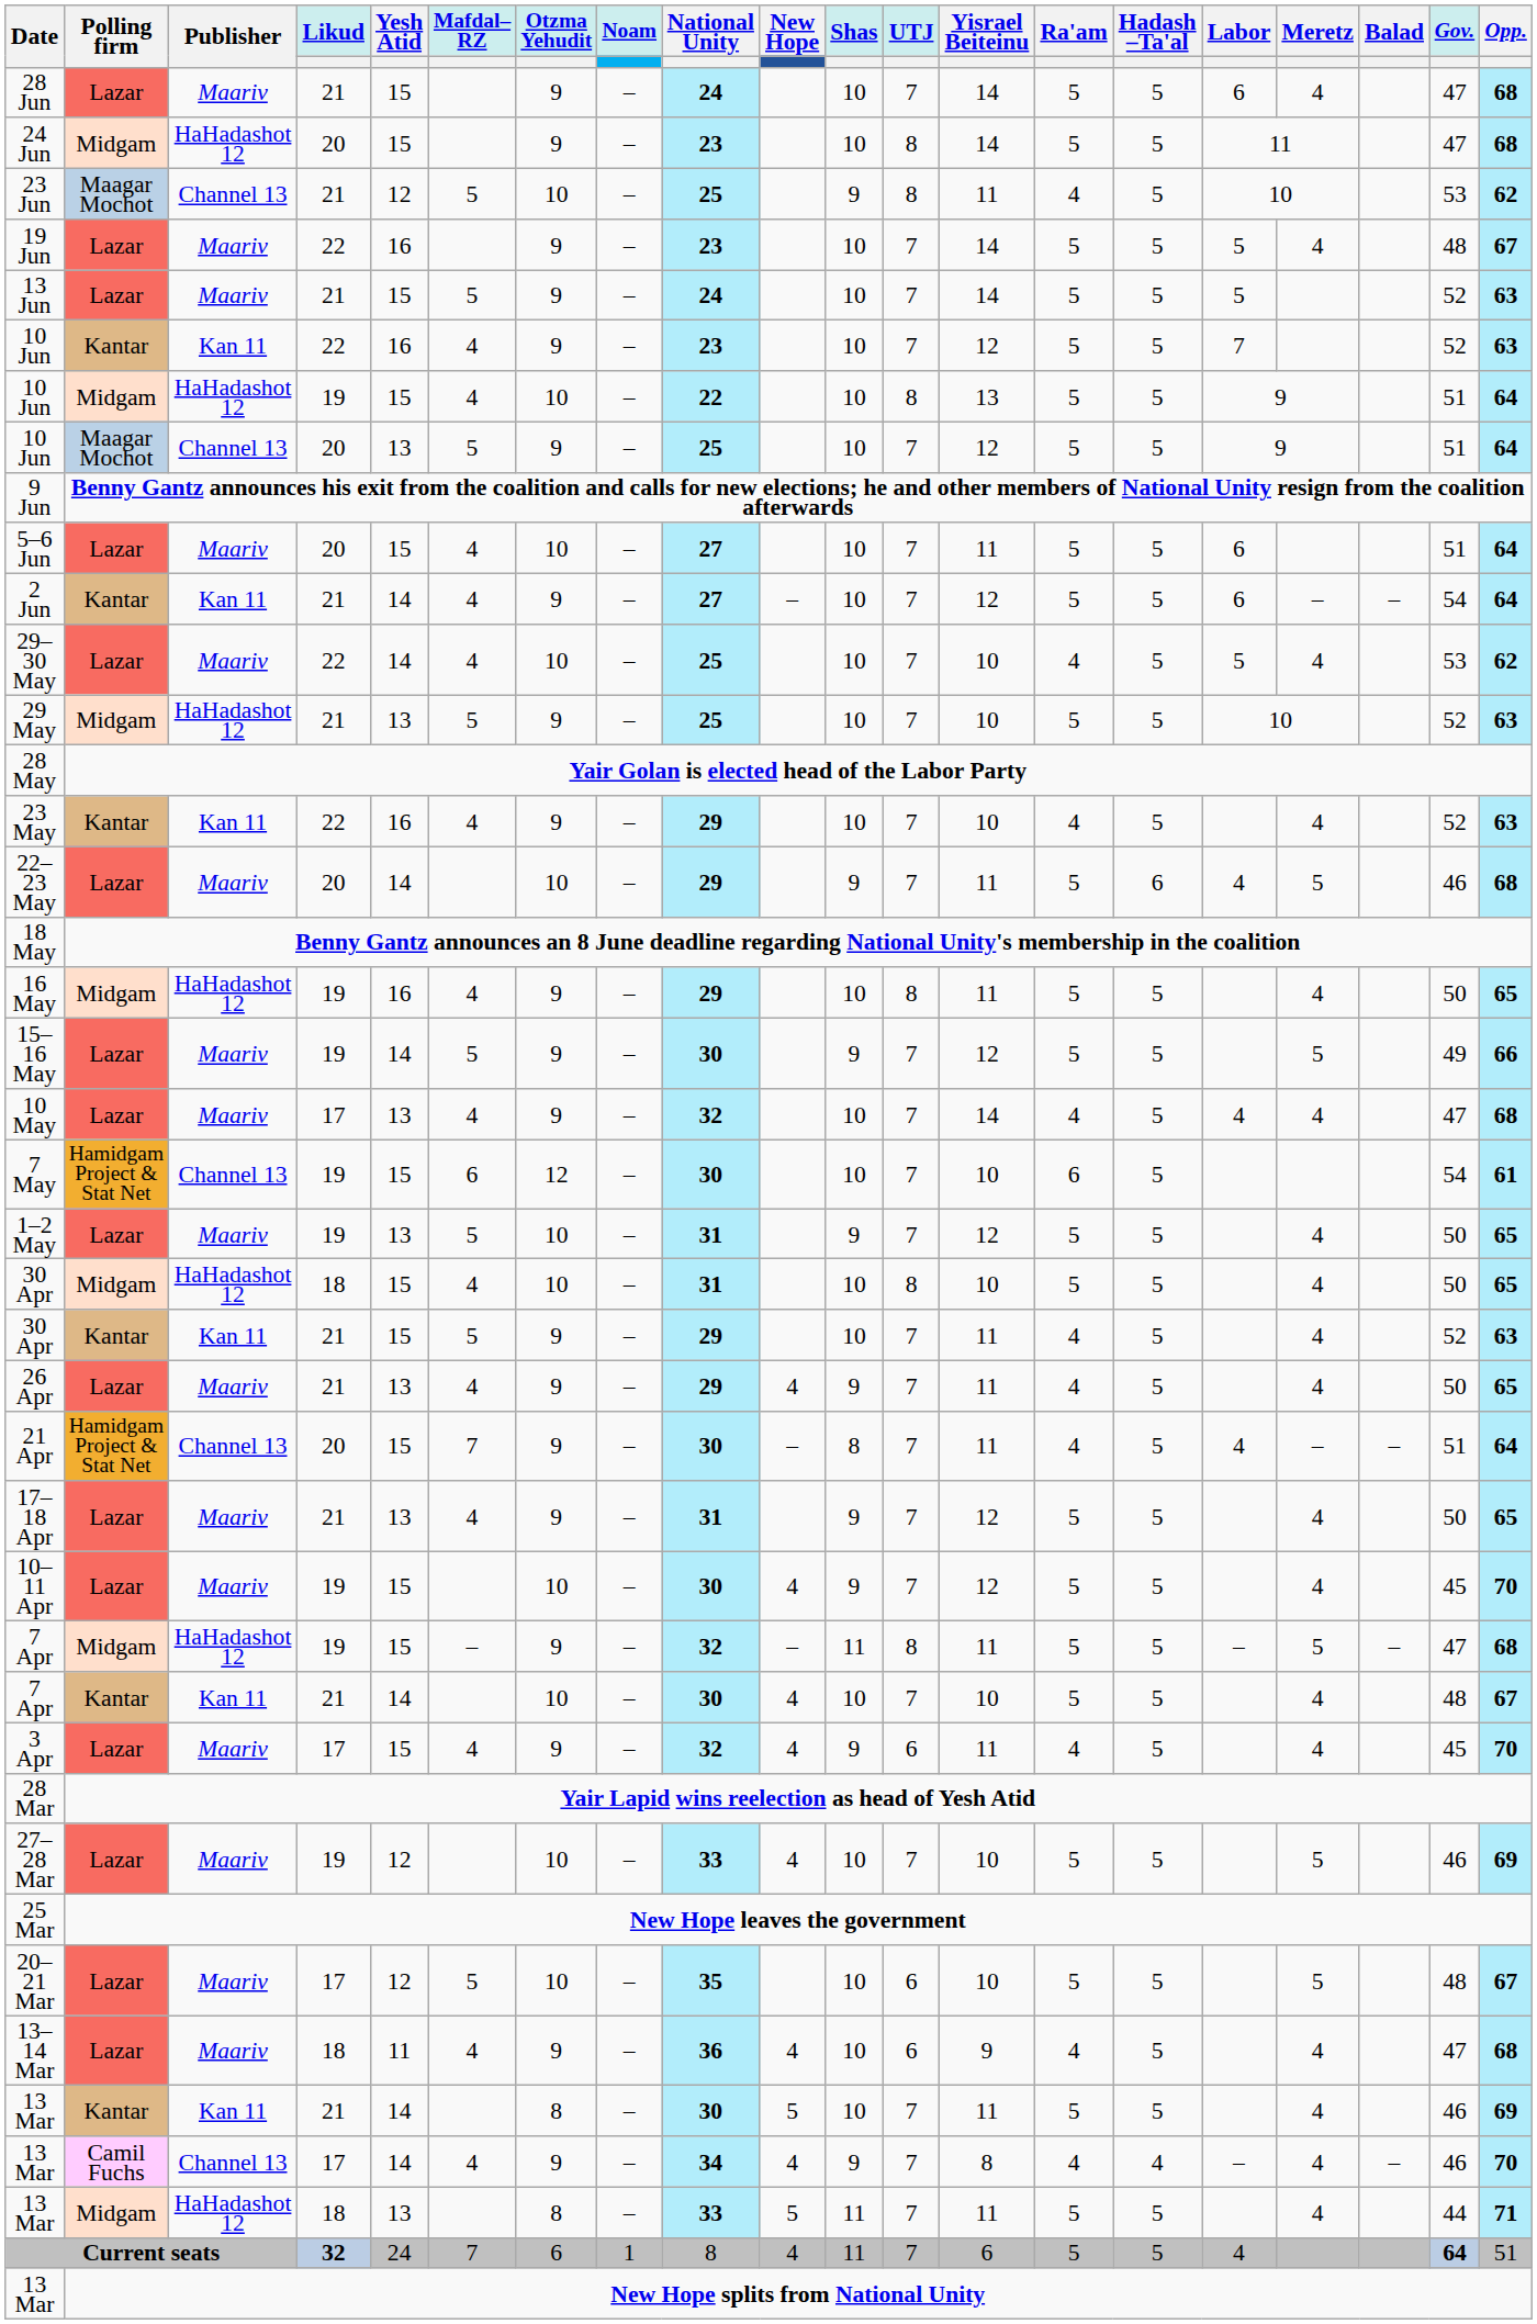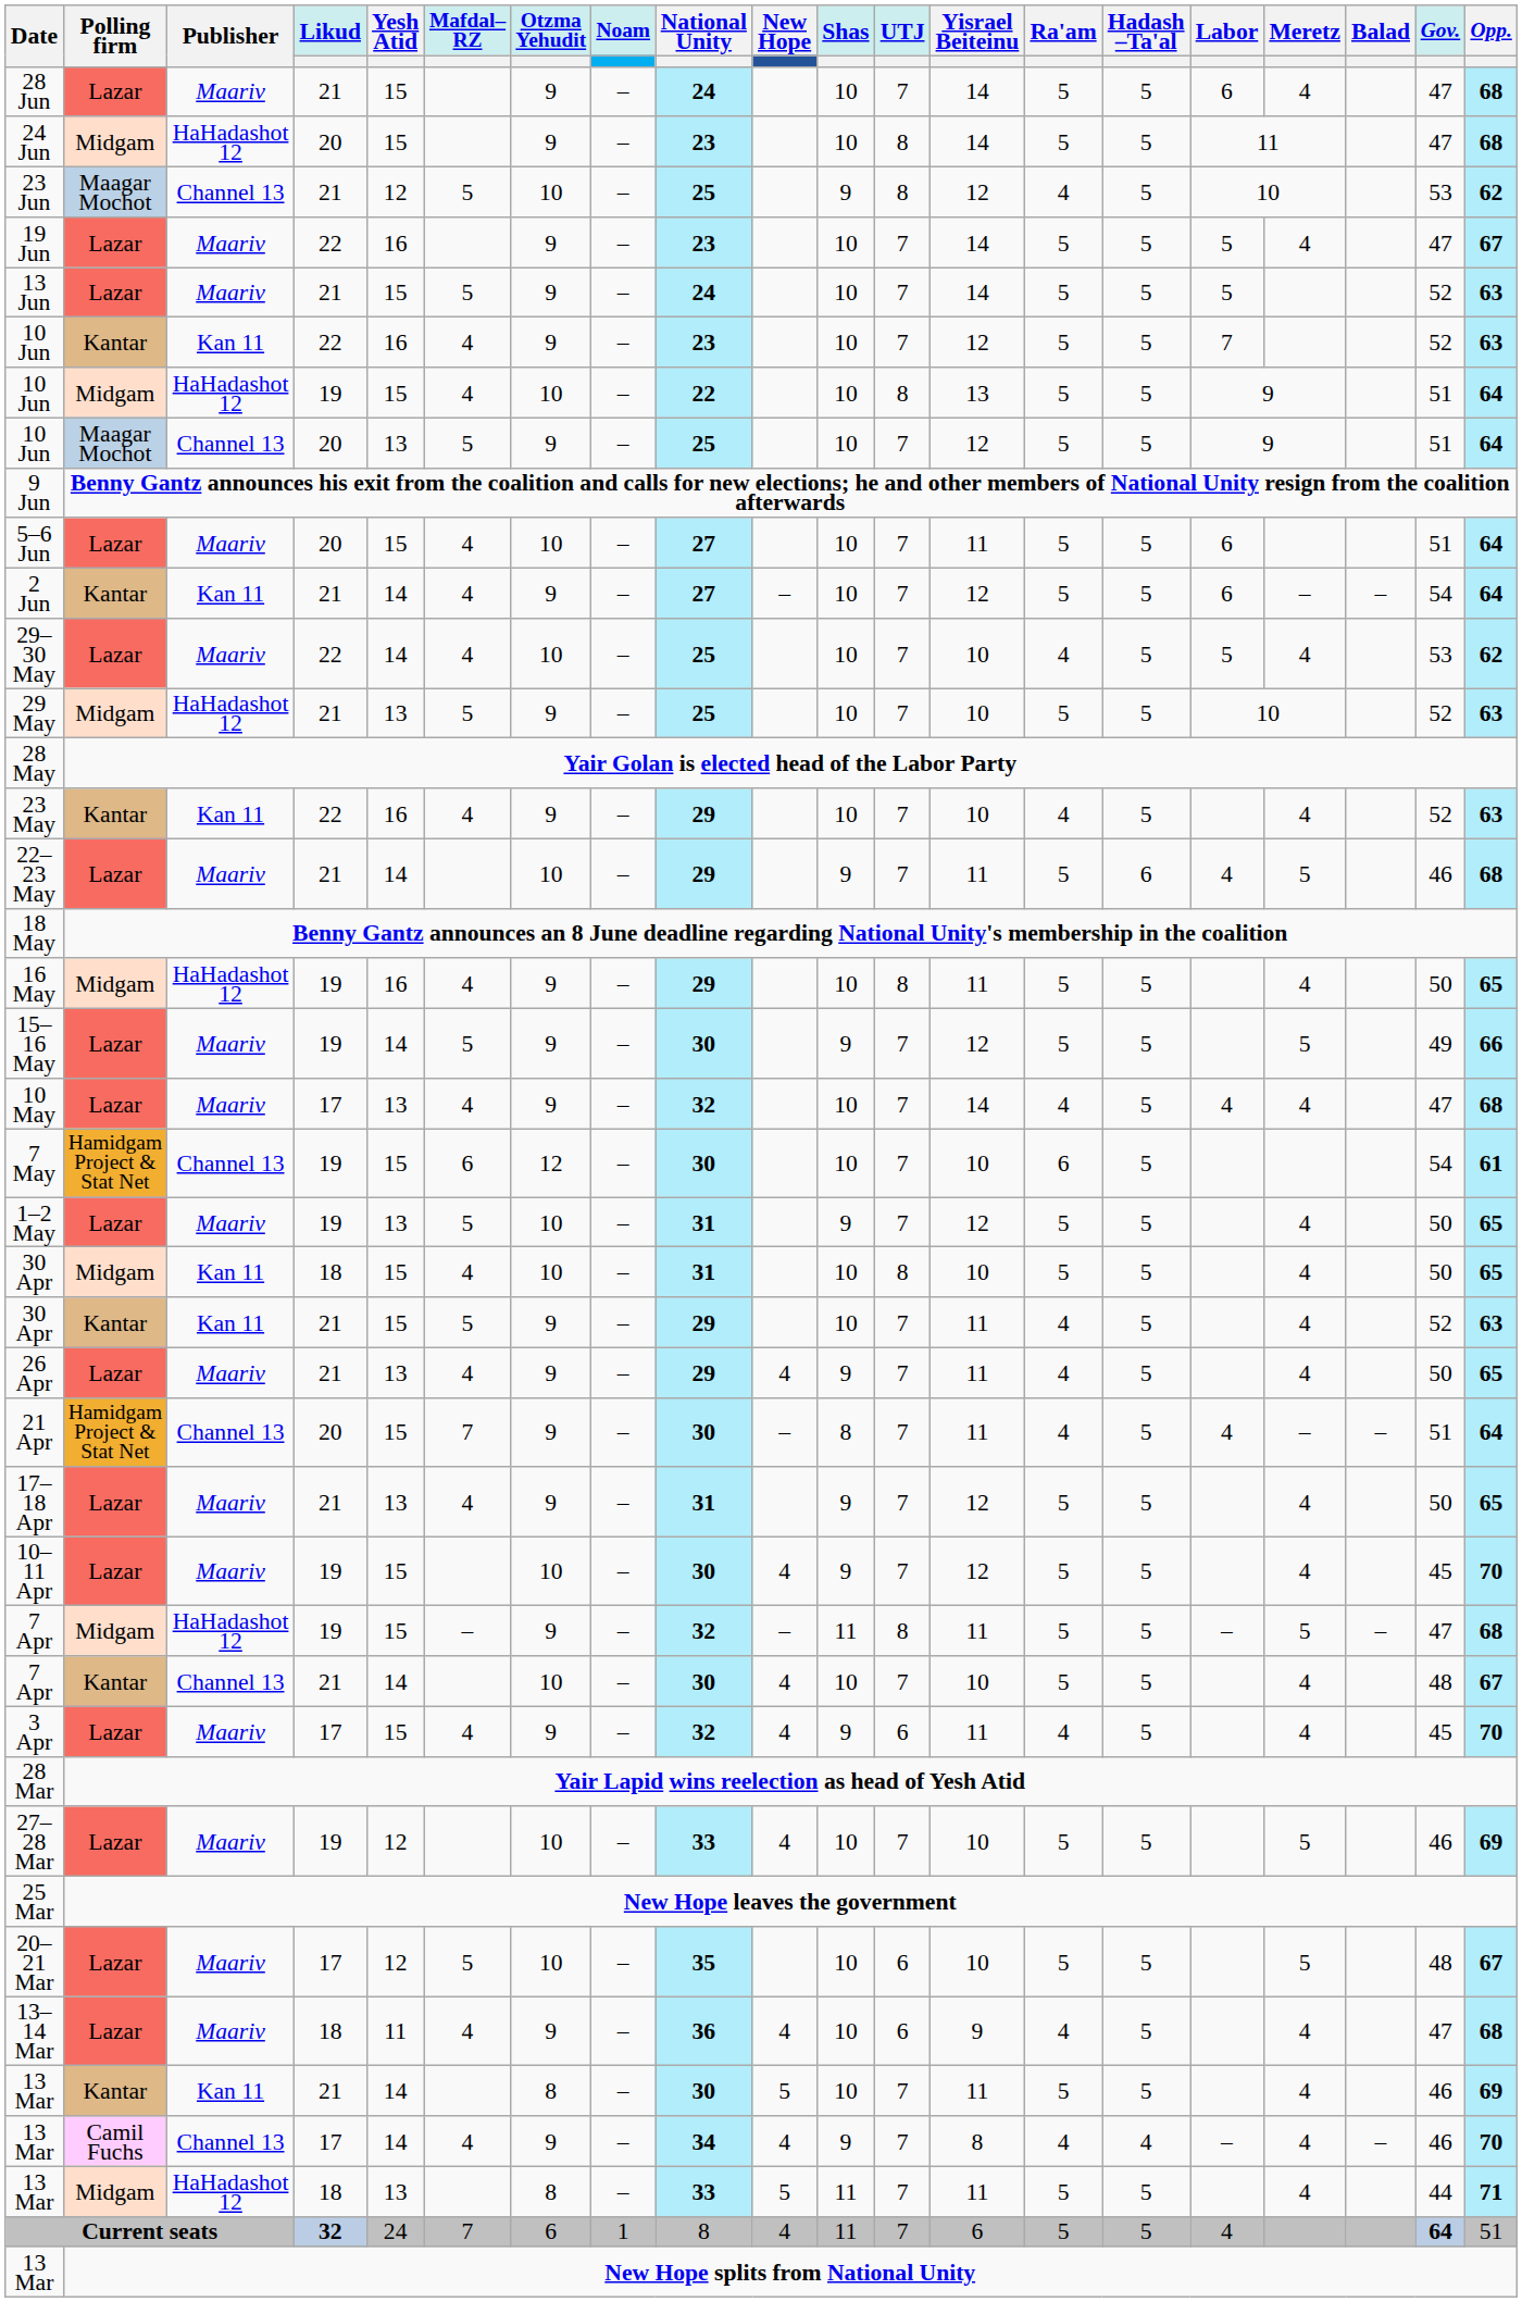23 Jun | Yisrael Beiteinu: 11 -> 12
19 Jun | Gov.: 48 -> 47
22–23 May | Likud: 20 -> 21
30 Apr / Midgam | Publisher: HaHadashot 12 -> Kan 11
7 Apr / Kantar | Publisher: Kan 11 -> Channel 13
